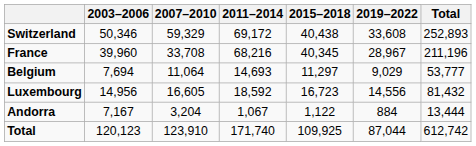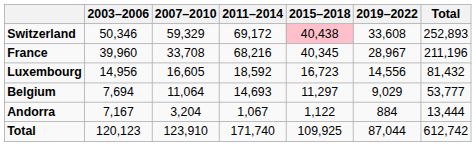Switzerland | 2015–2018: no background -> pink background
rows swapped: Luxembourg <-> Belgium
